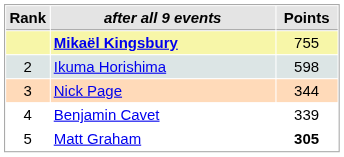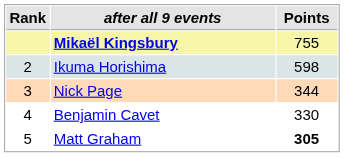Benjamin Cavet | Points: 339 -> 330
